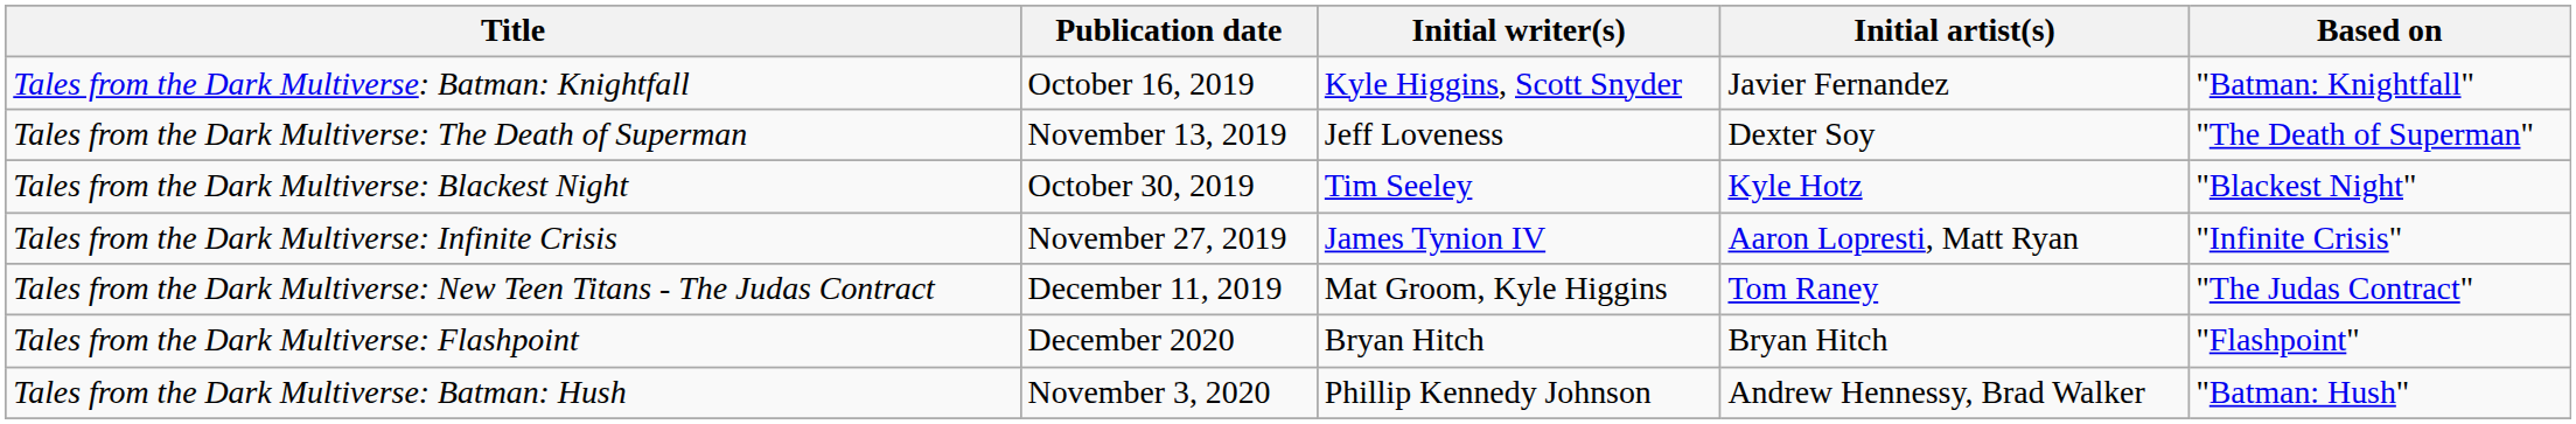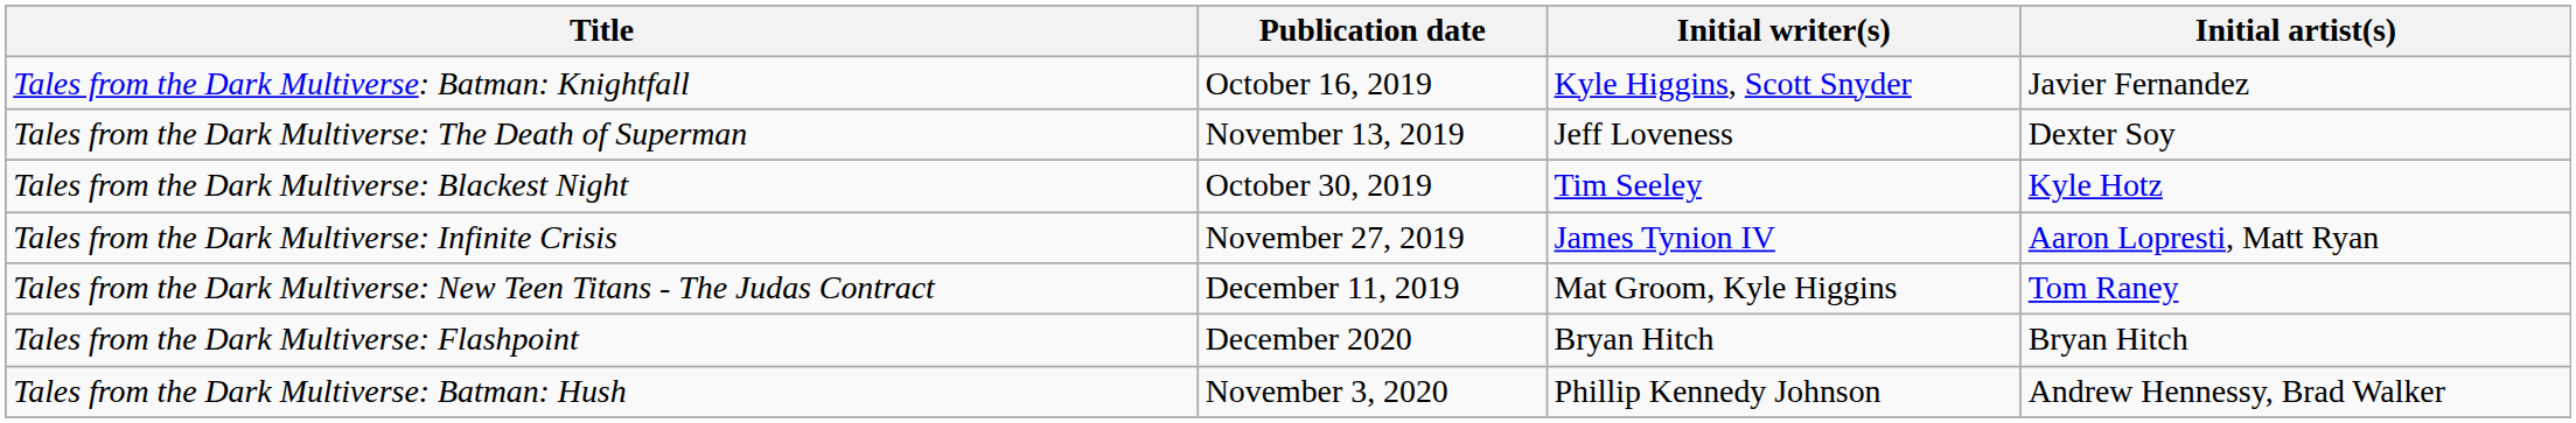- column: Based on | "Batman: Knightfall" | "The Death of Superman" | "Blackest Night" | "Infinite Crisis" | "The Judas Contract" | "Flashpoint" | "Batman: Hush"
